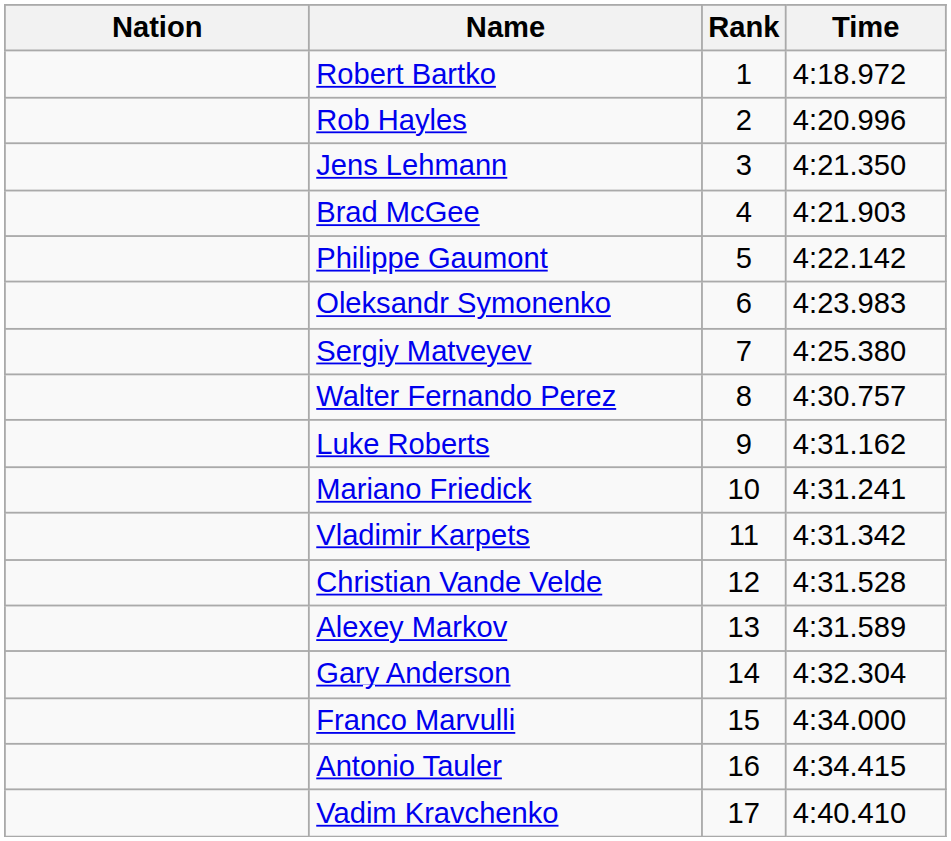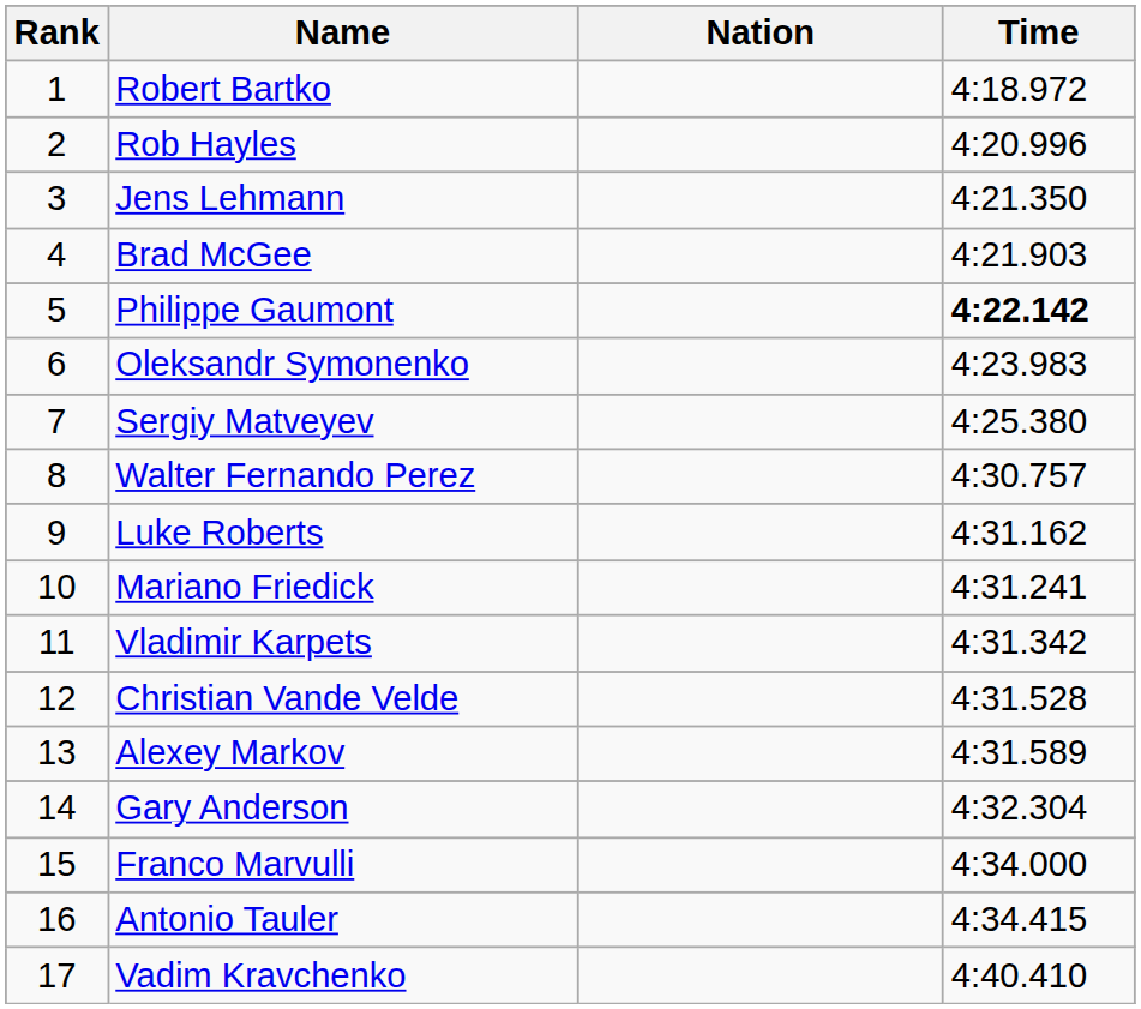columns swapped: Rank <-> Nation
Philippe Gaumont | Time: normal -> bold
